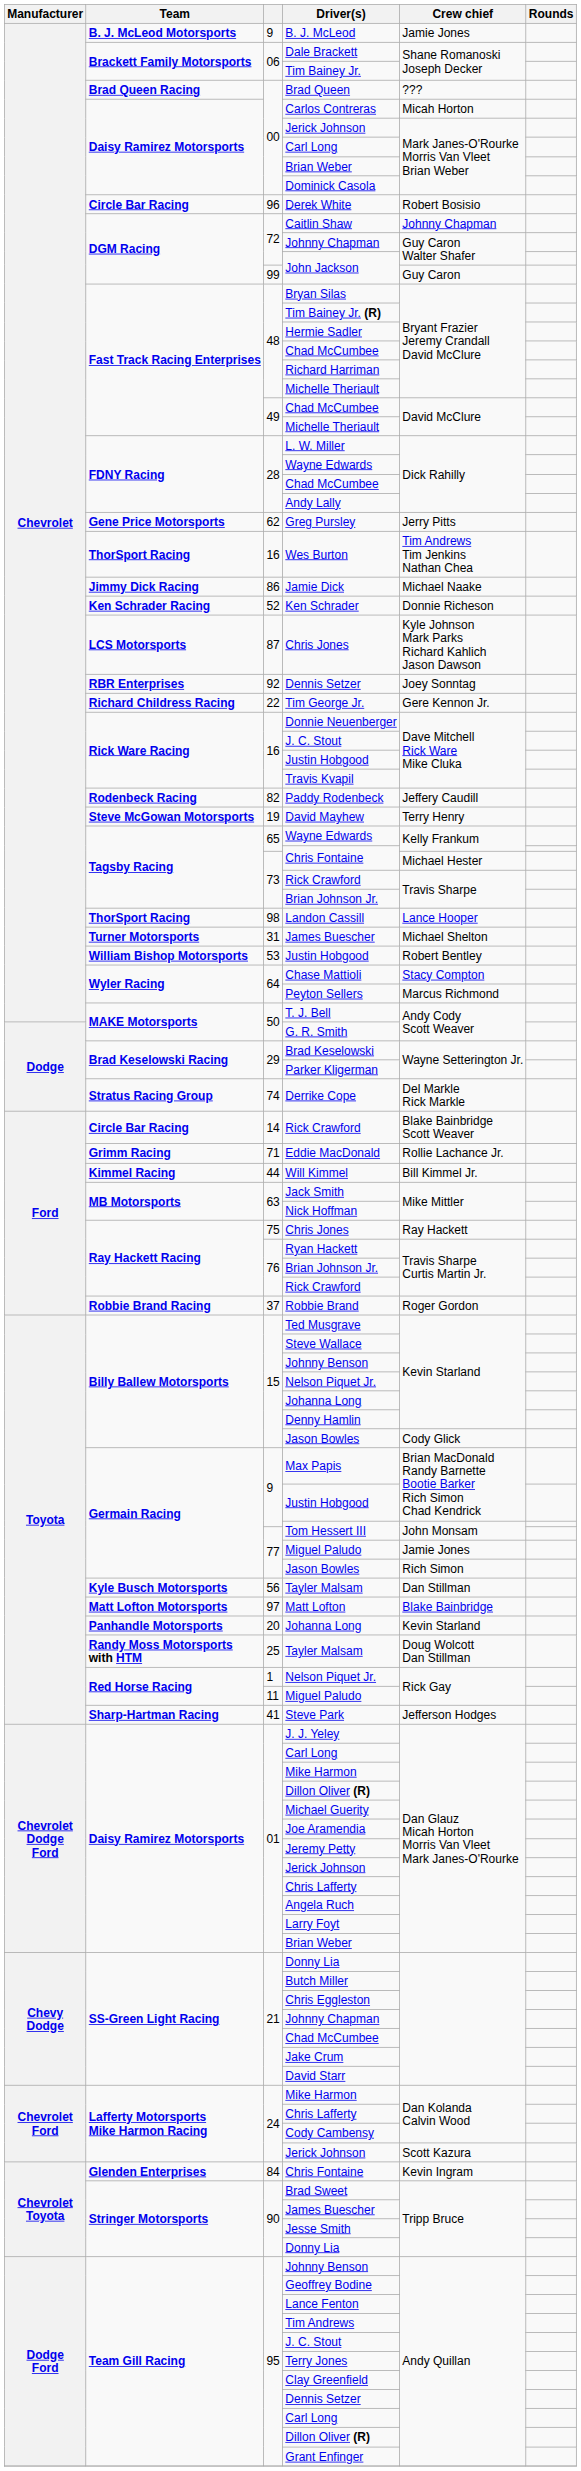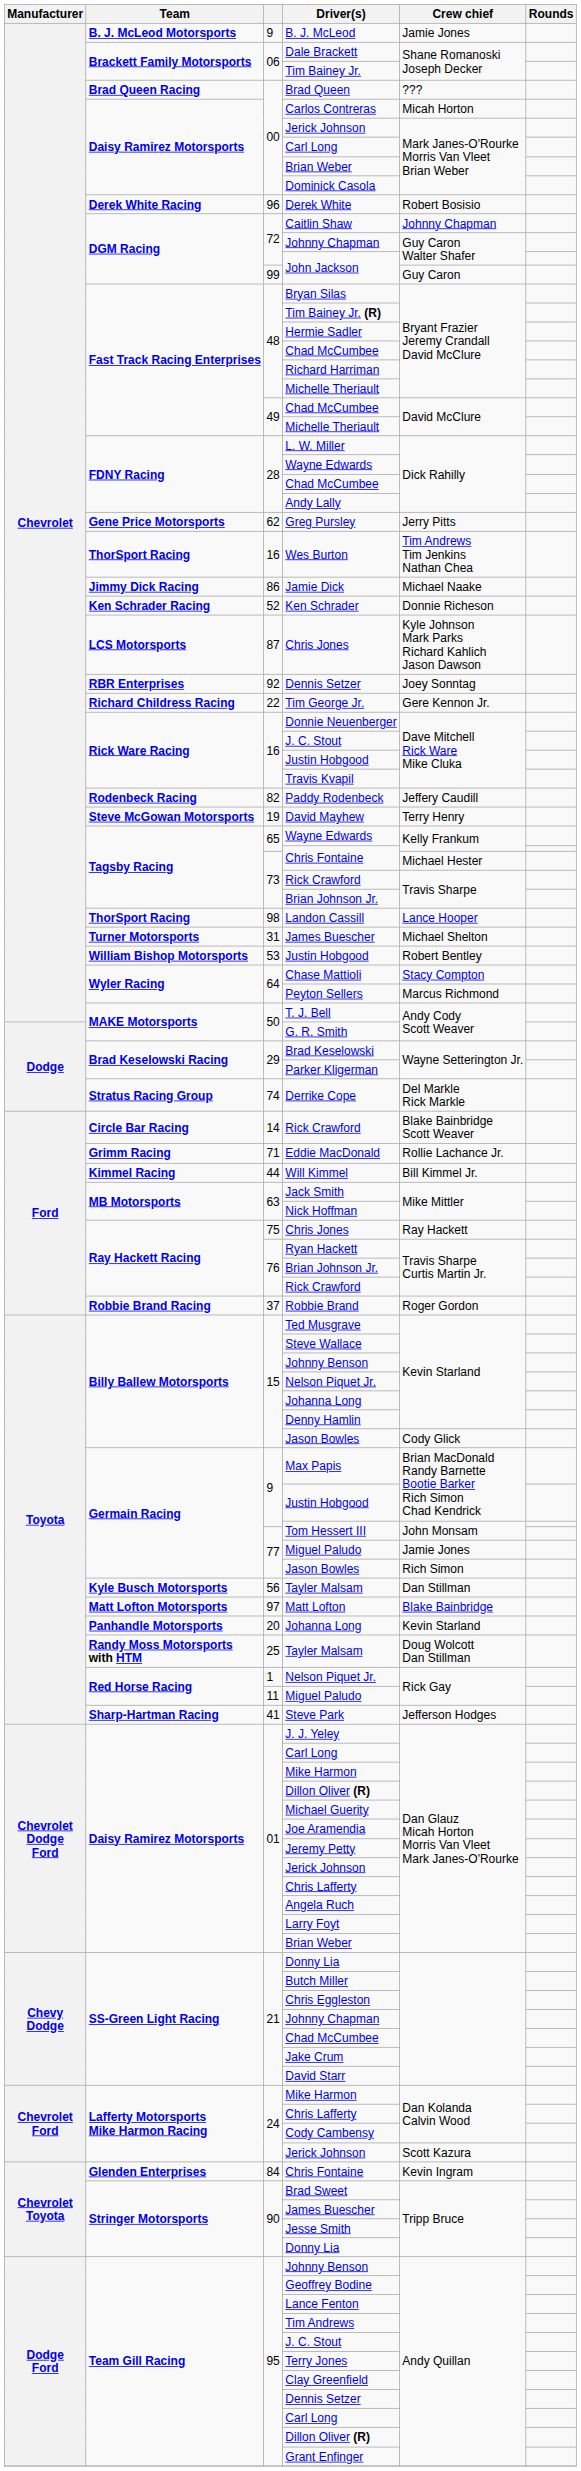Derek White | Team: Circle Bar Racing -> Derek White Racing
